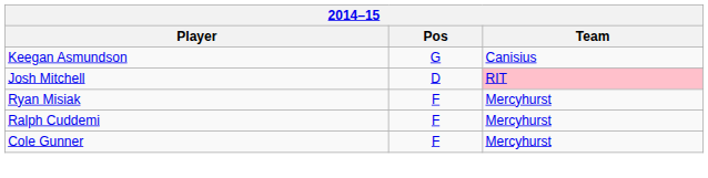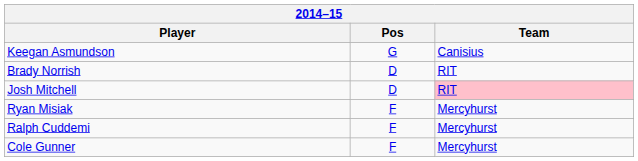+ row: Brady Norrish | D | RIT
